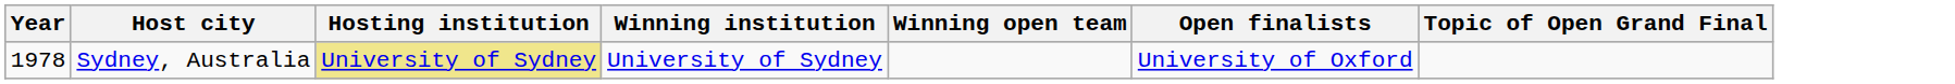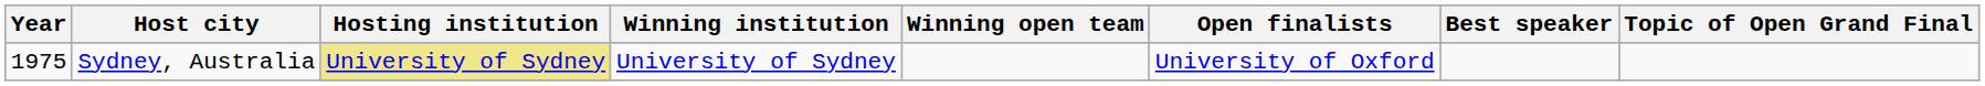+ column: Best speaker
Sydney, Australia | Year: 1978 -> 1975
